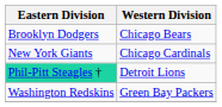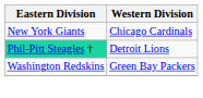- row: Brooklyn Dodgers | Chicago Bears
